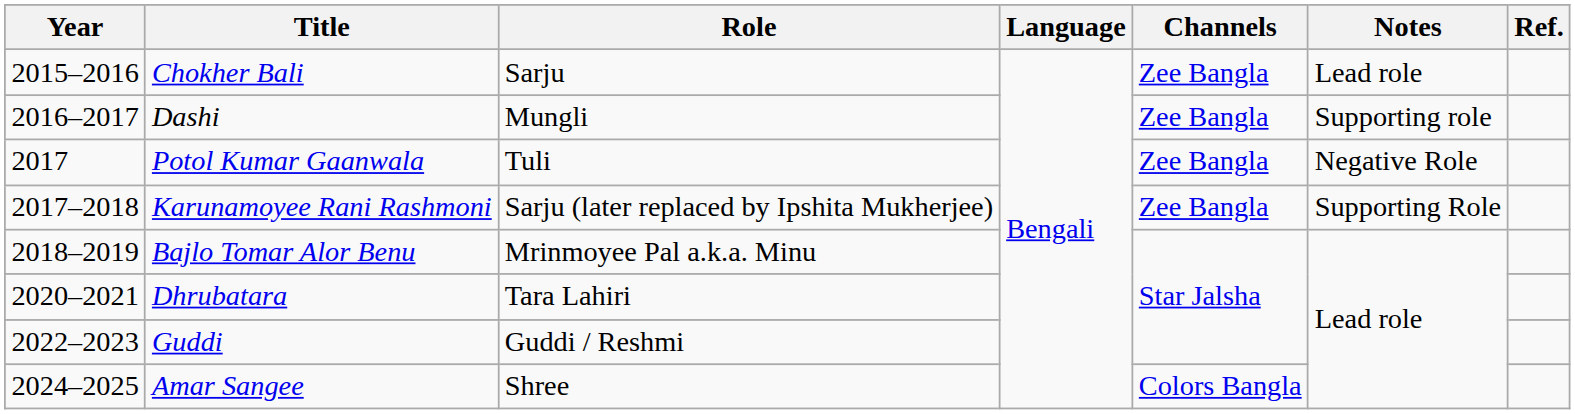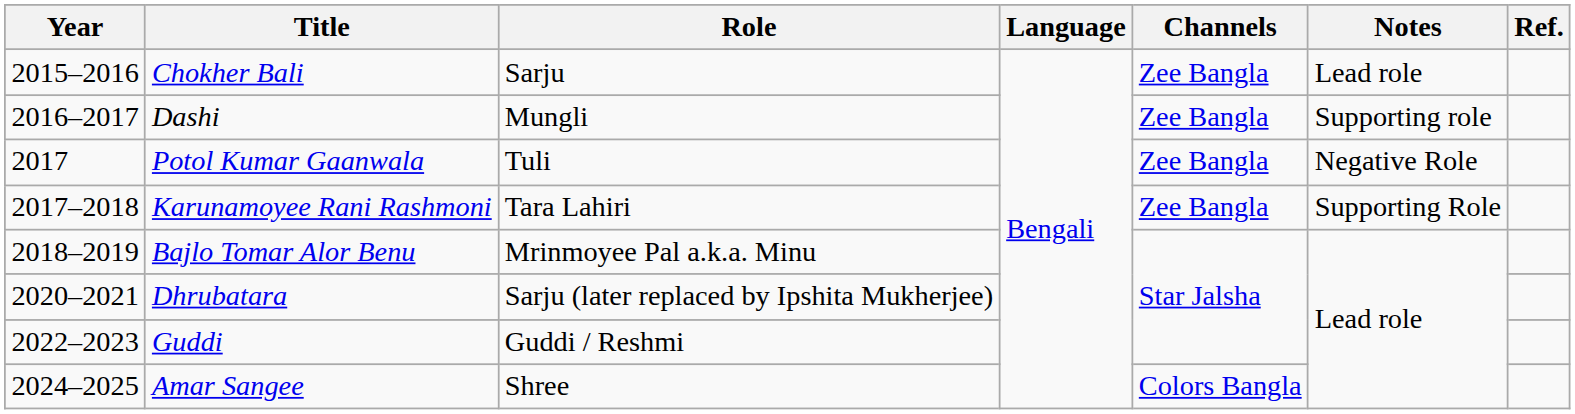Karunamoyee Rani Rashmoni | Role: Sarju (later replaced by Ipshita Mukherjee) -> Tara Lahiri
Dhrubatara | Role: Tara Lahiri -> Sarju (later replaced by Ipshita Mukherjee)
